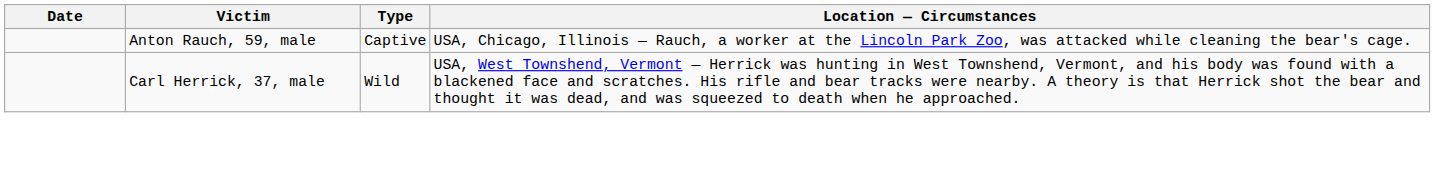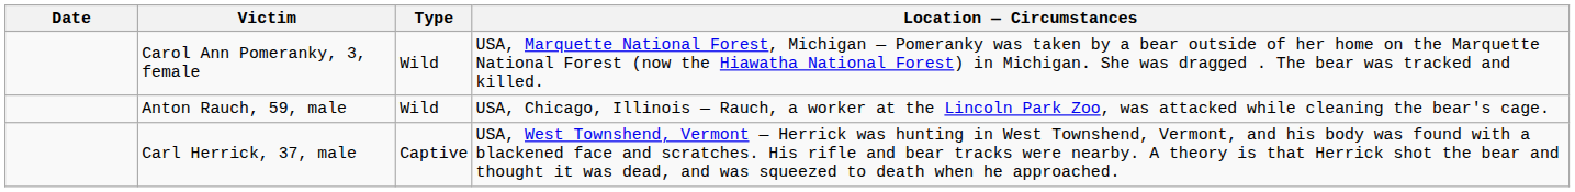+ row: Carol Ann Pomeranky, 3, female | Wild | USA, Marquette National Forest, Michigan — Pomeranky was taken by a bear outside of her home on the Marquette National Forest (now the Hiawatha National Forest) in Michigan. She was dragged . The bear was tracked and killed.
Anton Rauch, 59, male | Type: Captive -> Wild
Carl Herrick, 37, male | Type: Wild -> Captive
